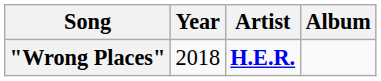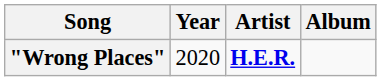"Wrong Places" | Year: 2018 -> 2020
